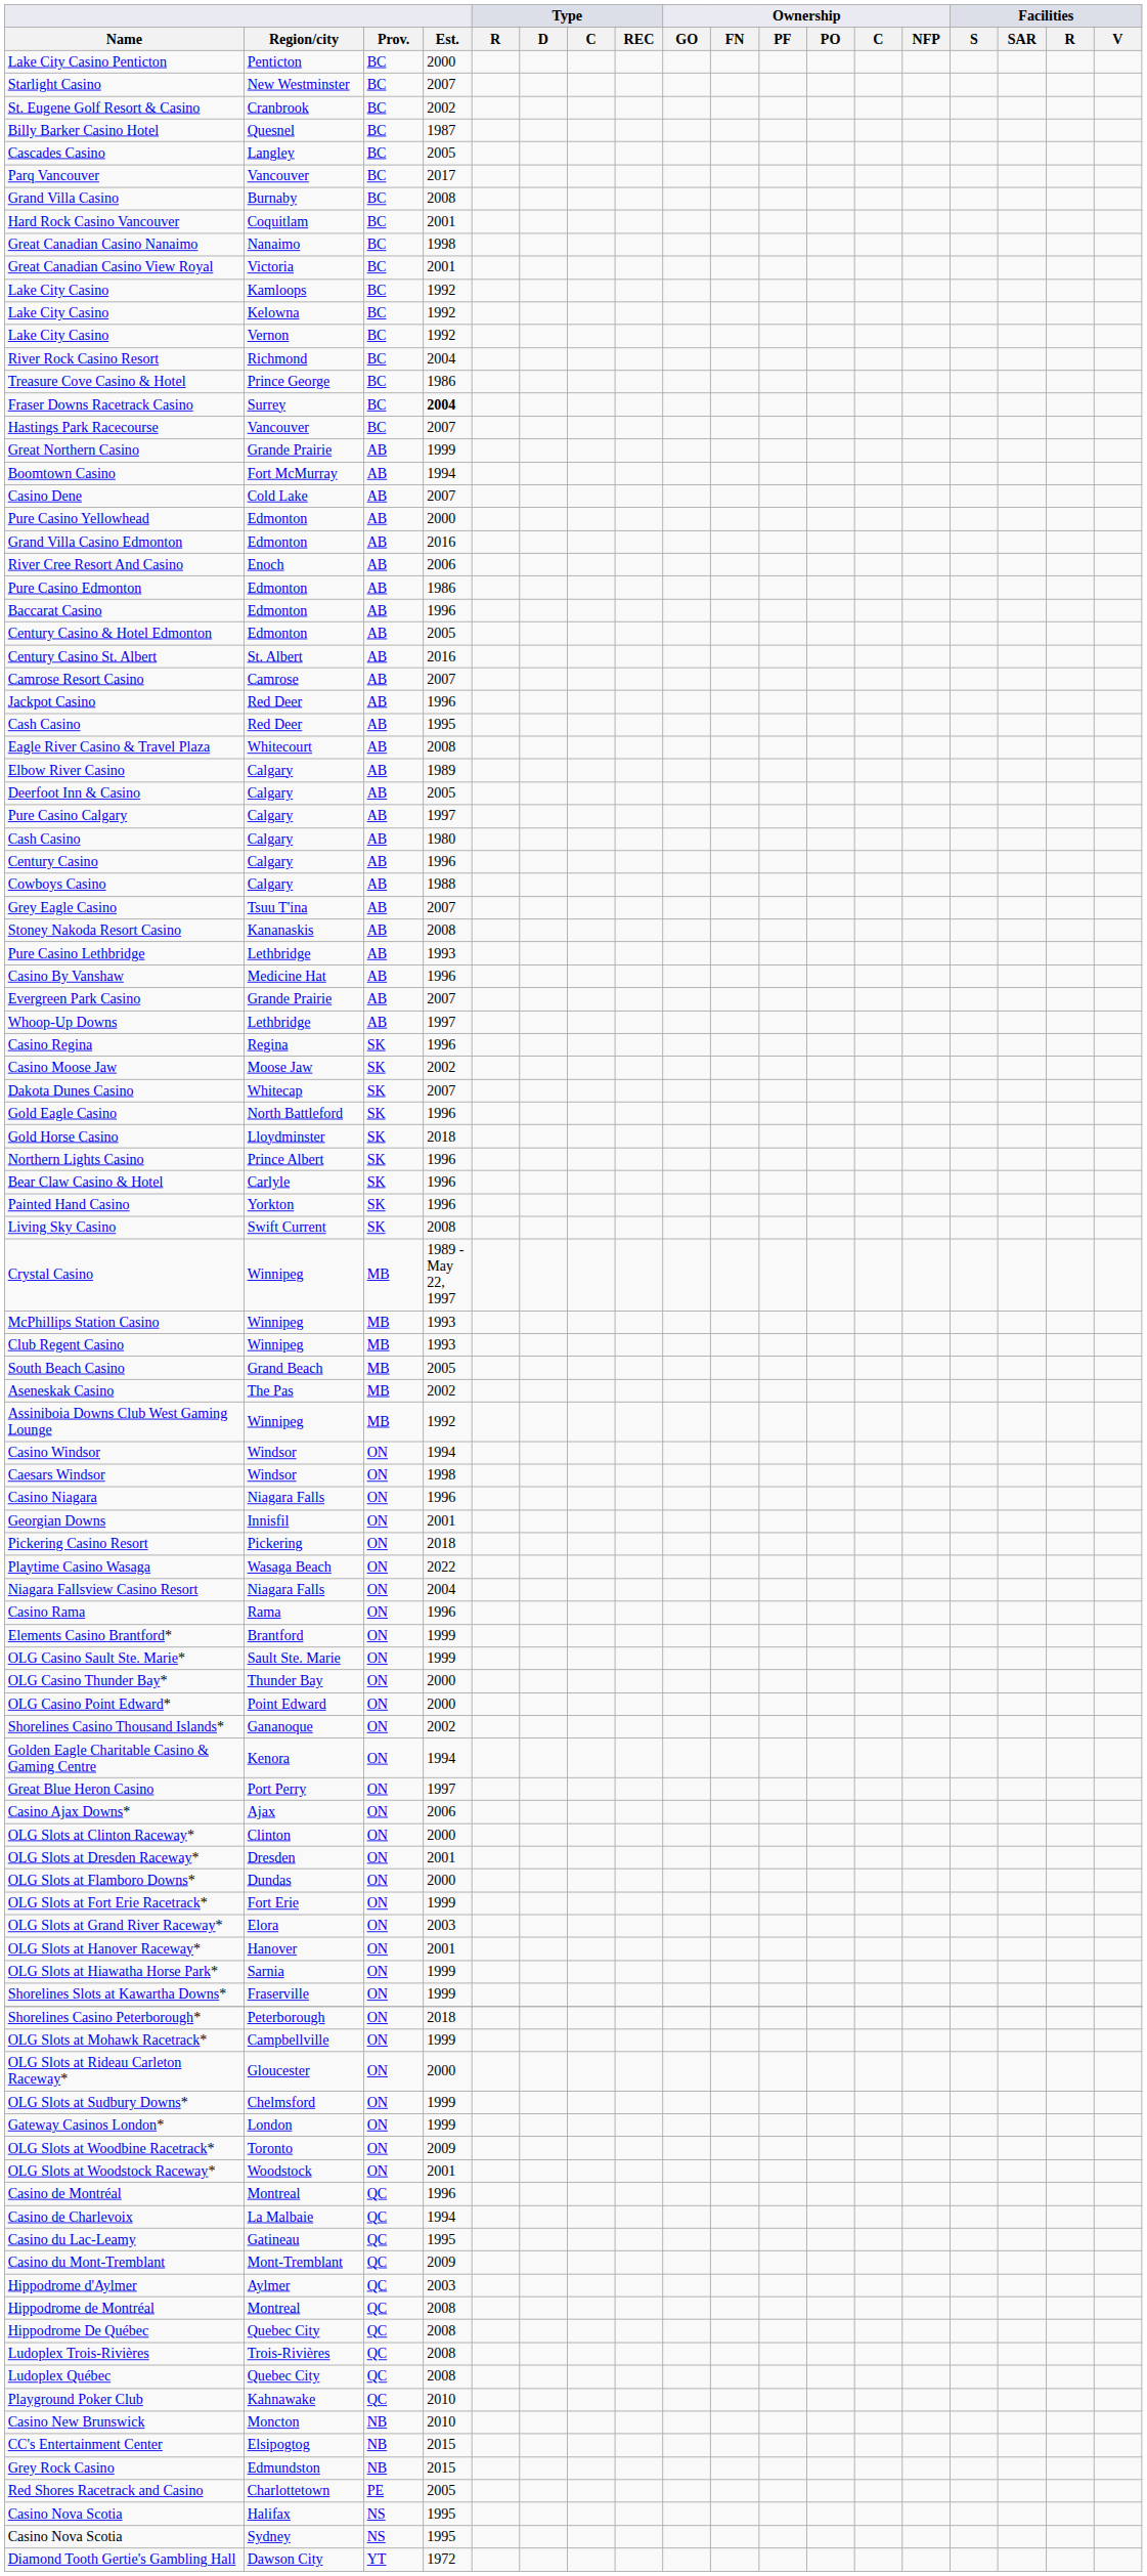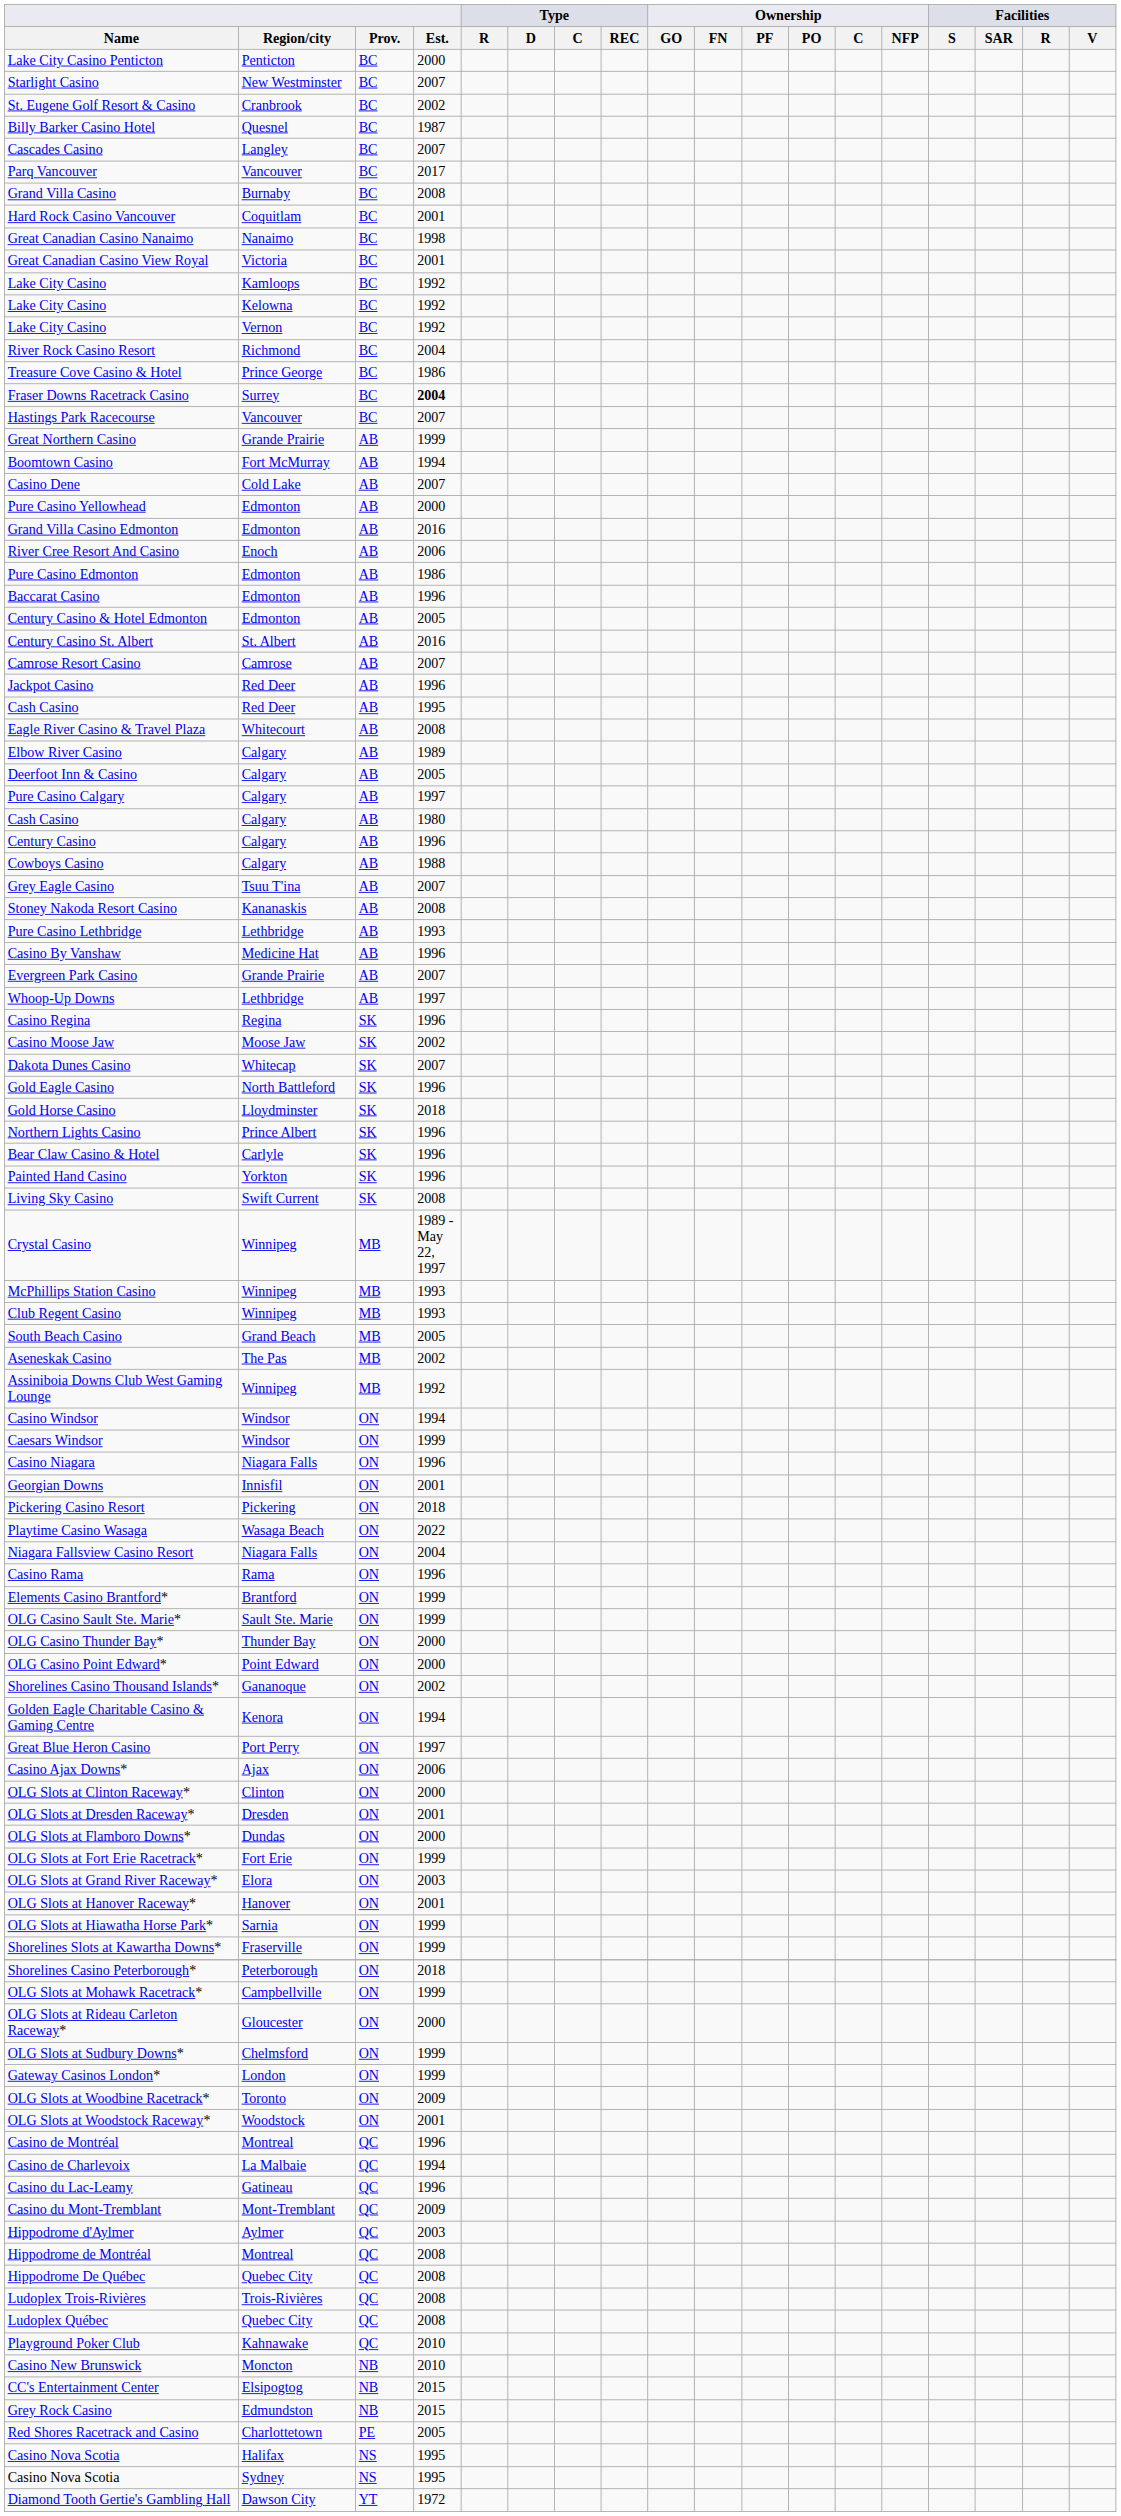Cascades Casino | Est.: 2005 -> 2007
Caesars Windsor | Est.: 1998 -> 1999
Casino du Lac-Leamy | Est.: 1995 -> 1996
